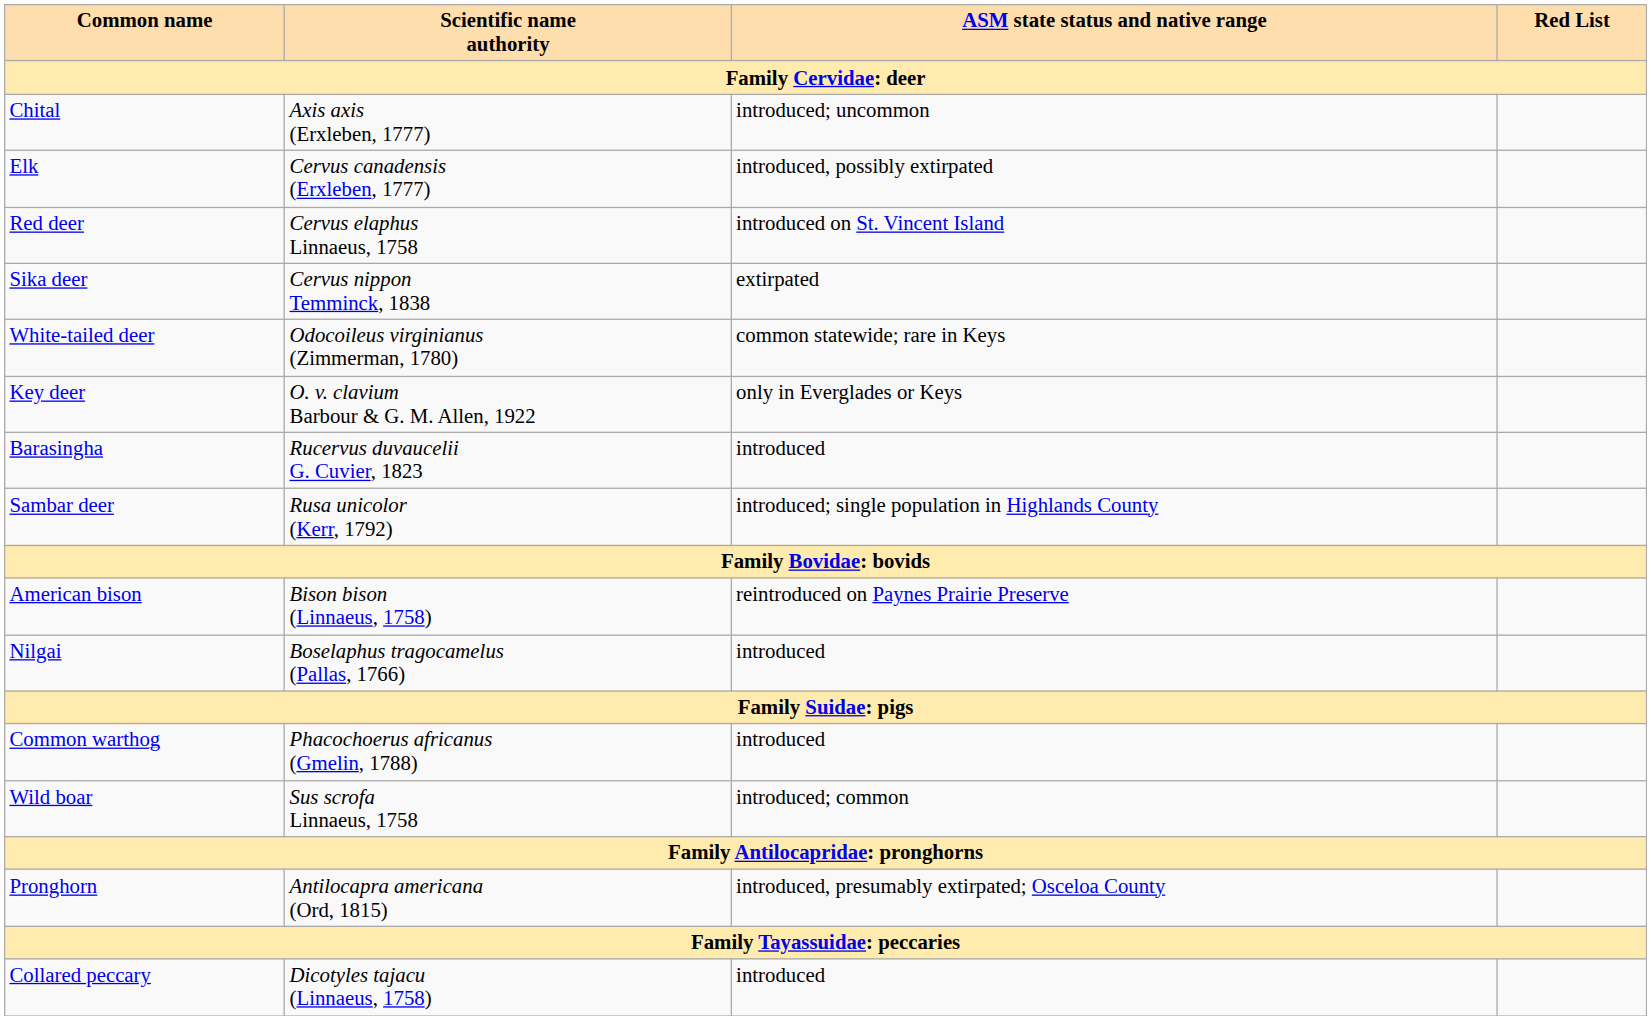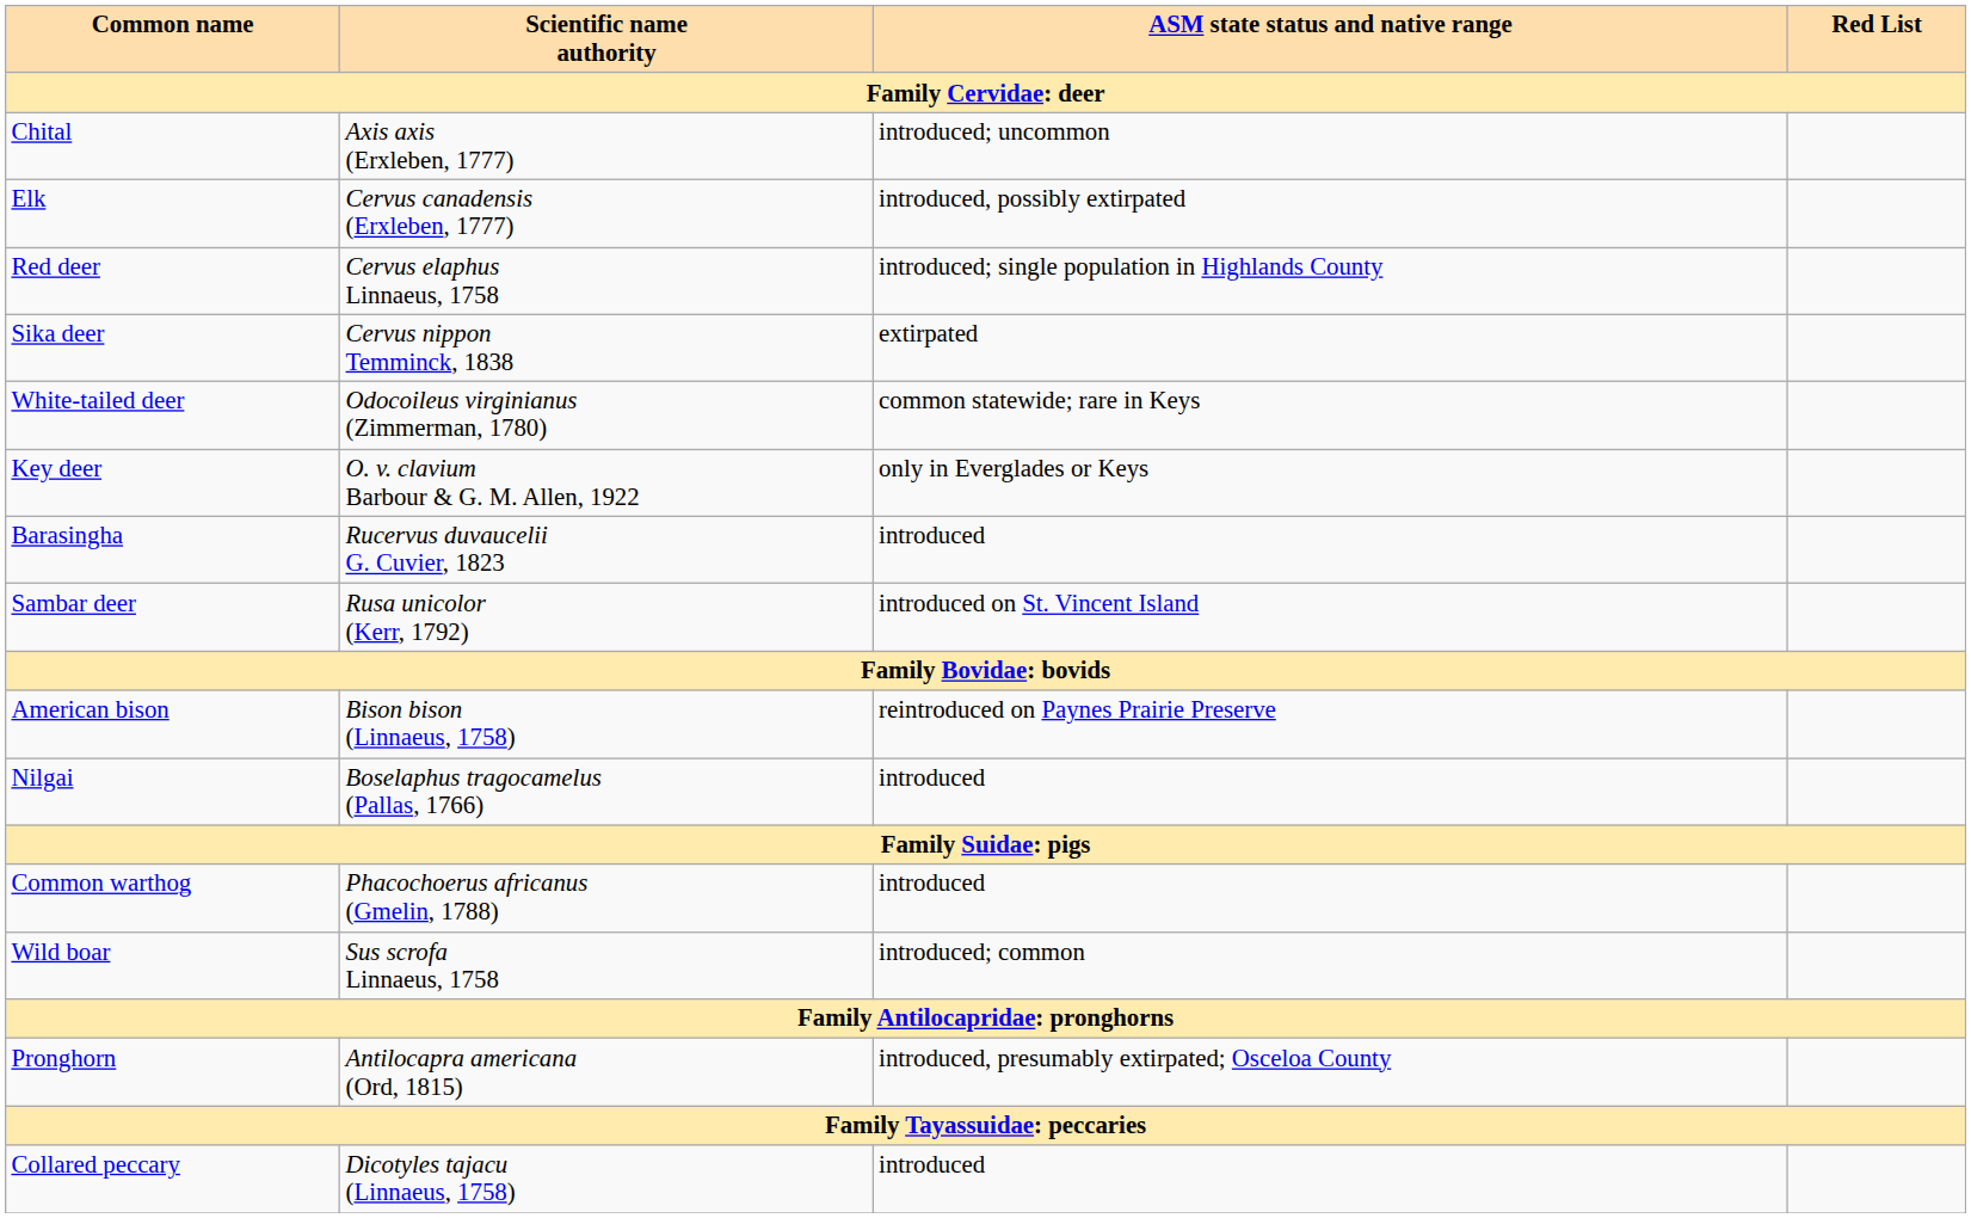Red deer | ASM state status and native range: introduced on St. Vincent Island -> introduced; single population in Highlands County
Sambar deer | ASM state status and native range: introduced; single population in Highlands County -> introduced on St. Vincent Island
